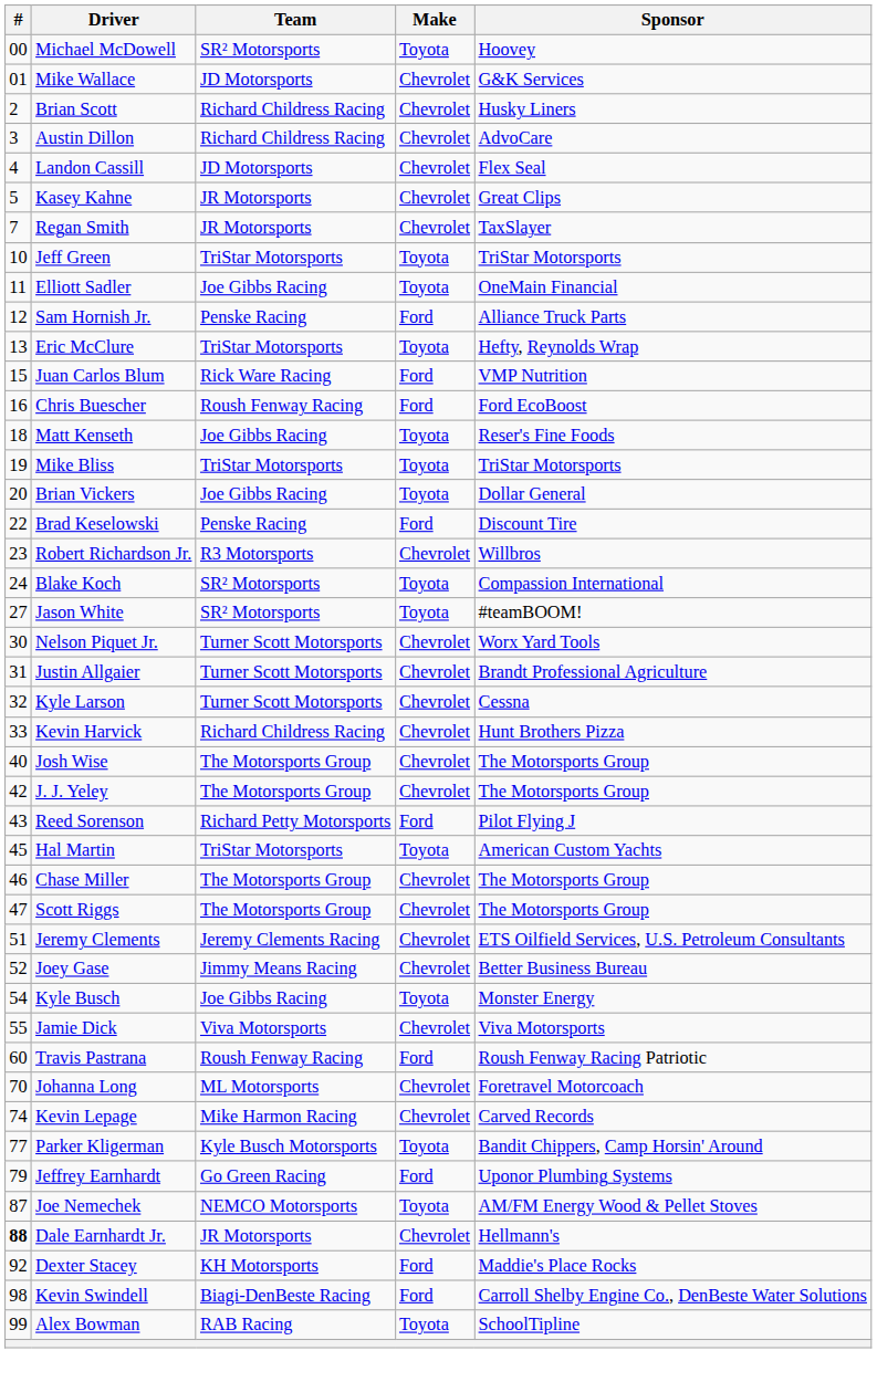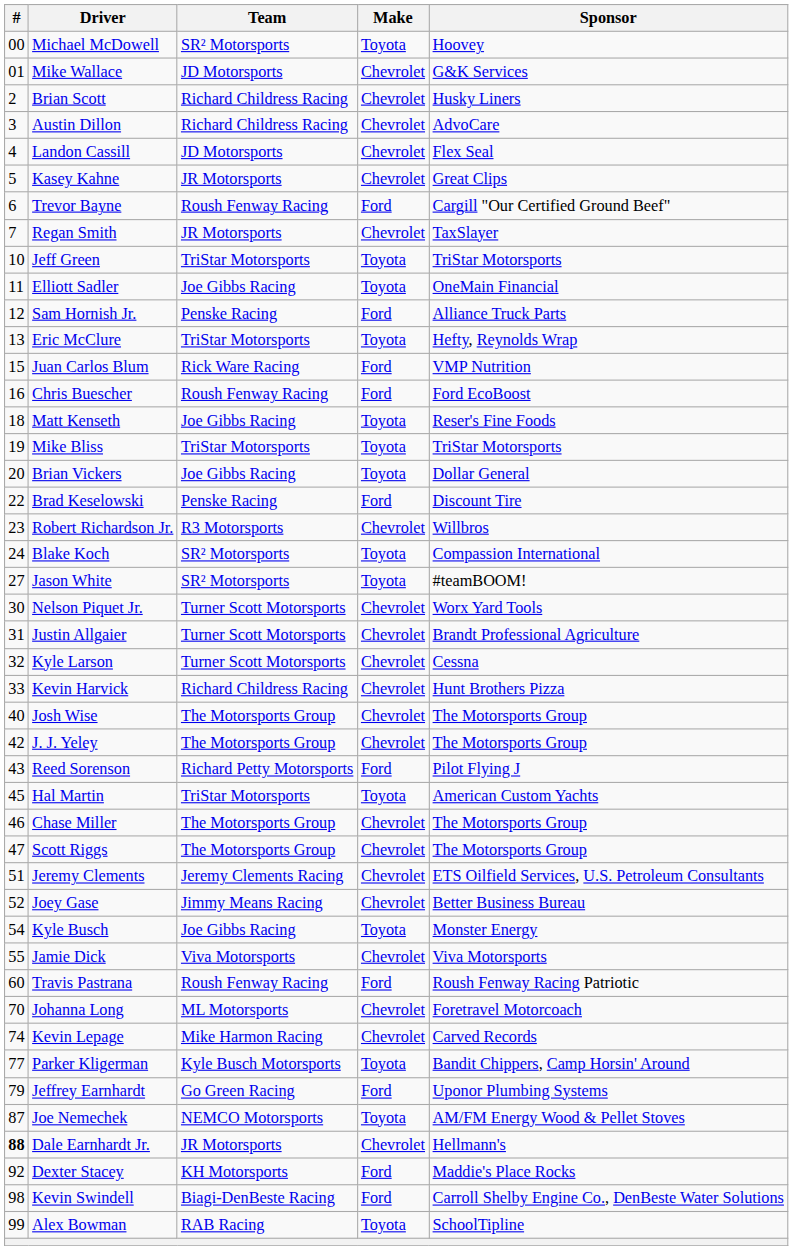+ row: 6 | Trevor Bayne | Roush Fenway Racing | Ford | Cargill "Our Certified Ground Beef"
